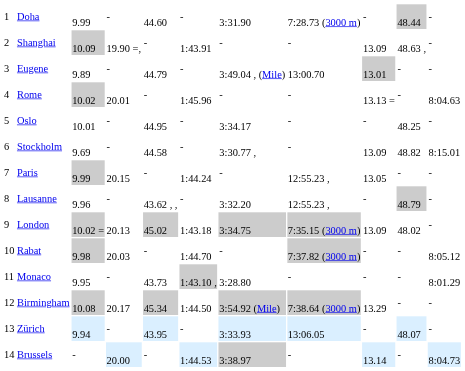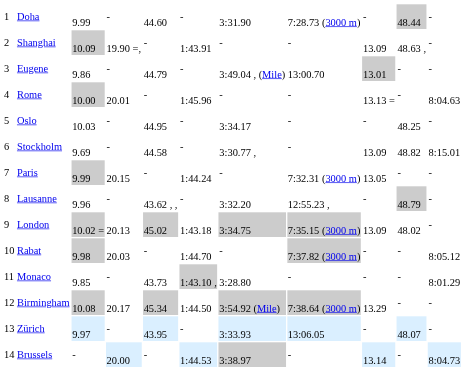Eugene | column 3: 9.89 -> 9.86
Rome | column 3: 10.02 -> 10.00
Oslo | column 3: 10.01 -> 10.03
Paris | column 8: 12:55.23 , -> 7:32.31 (3000 m)
Monaco | column 3: 9.95 -> 9.85
Zürich | column 3: 9.94 -> 9.97
